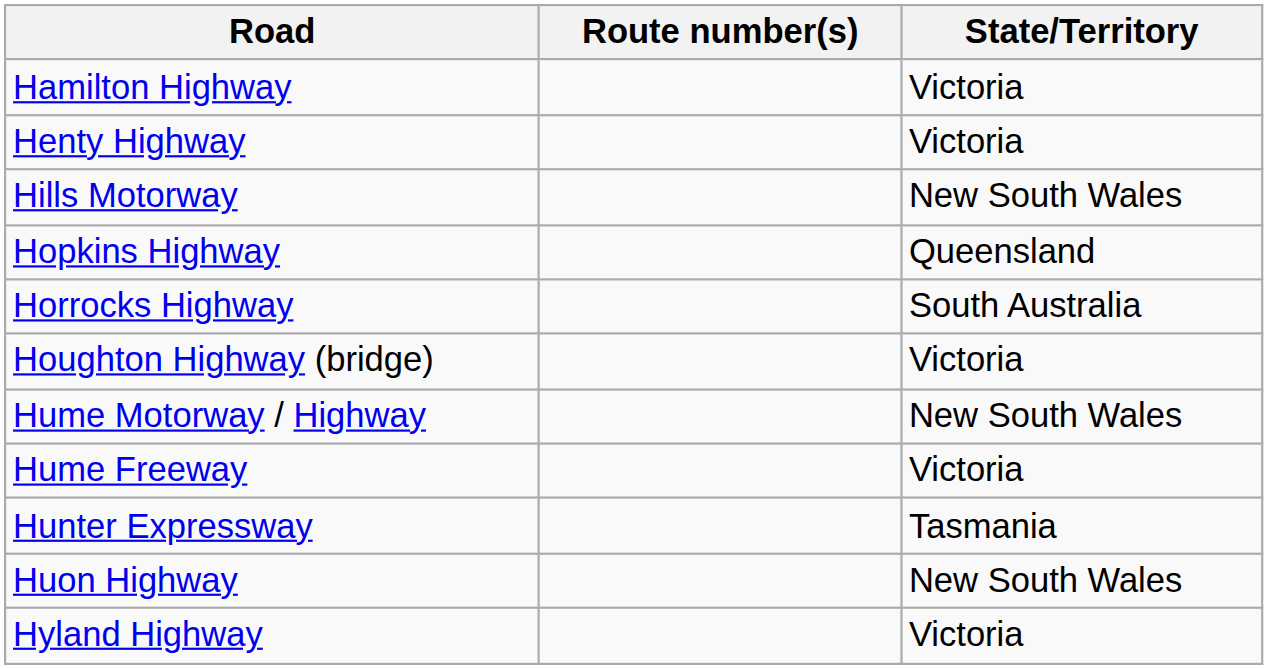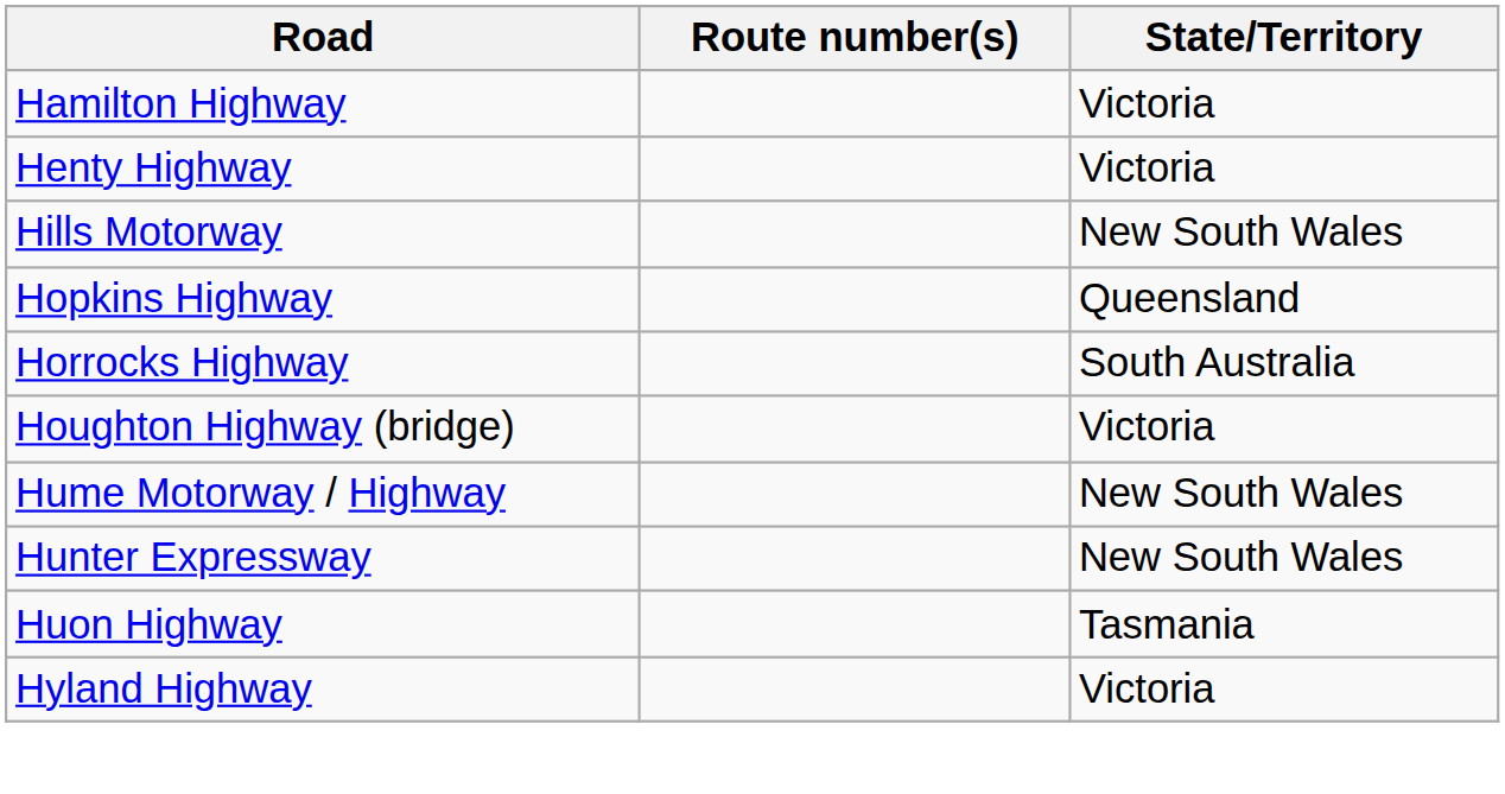- row: Hume Freeway | Victoria
Hunter Expressway | State/Territory: Tasmania -> New South Wales
Huon Highway | State/Territory: New South Wales -> Tasmania
